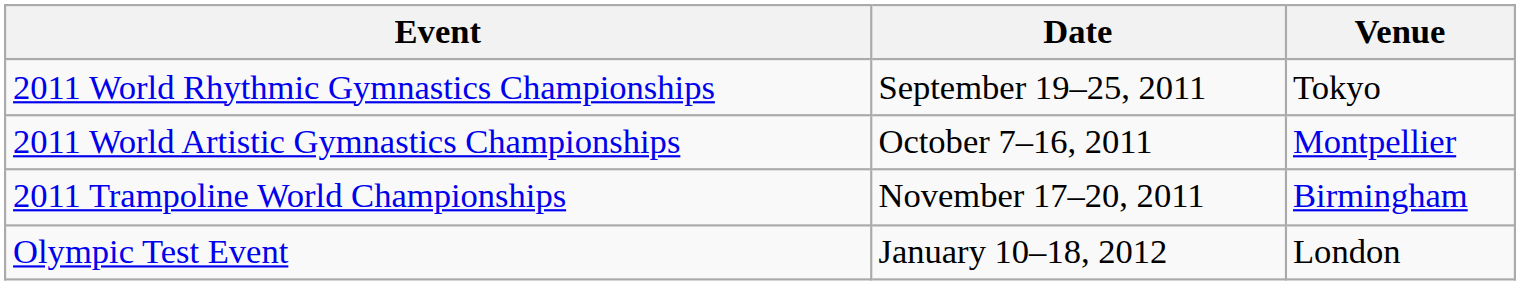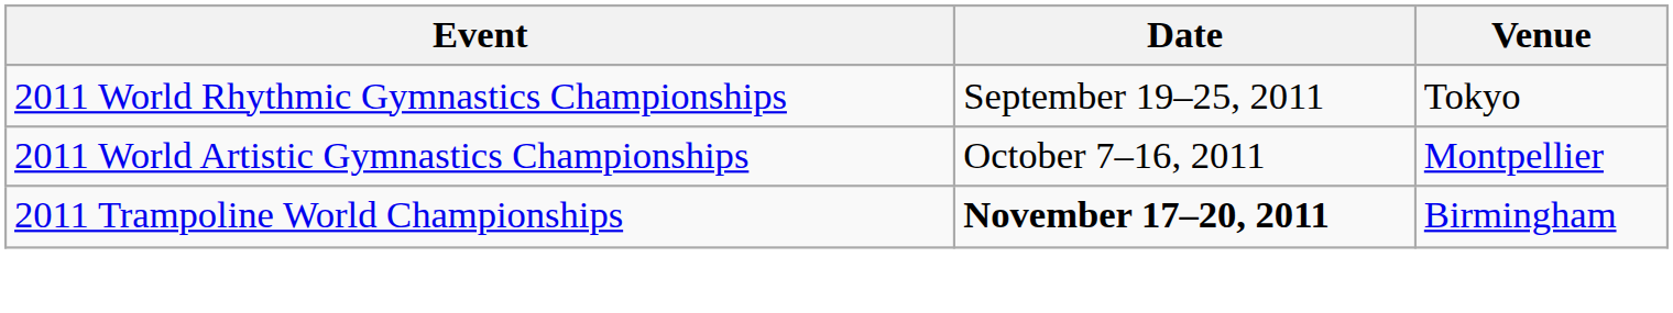2011 Trampoline World Championships | Date: normal -> bold
- row: Olympic Test Event | January 10–18, 2012 | London
